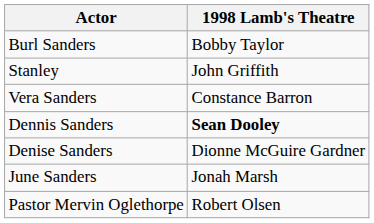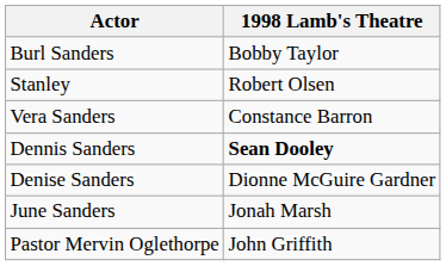Stanley | 1998 Lamb's Theatre: John Griffith -> Robert Olsen
Pastor Mervin Oglethorpe | 1998 Lamb's Theatre: Robert Olsen -> John Griffith
